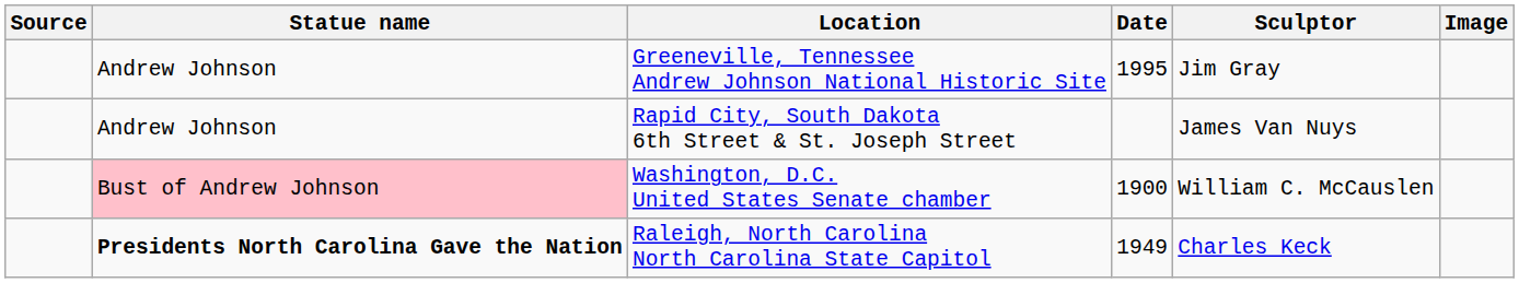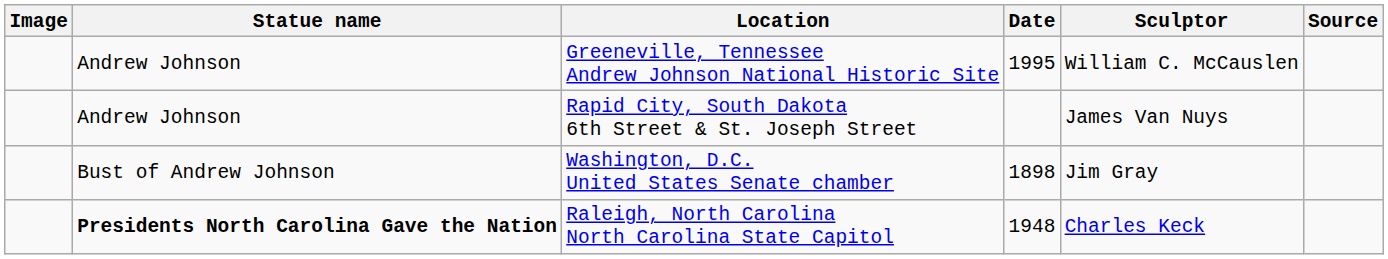columns swapped: Image <-> Source
Greeneville, Tennessee Andrew Johnson National Historic Site | Sculptor: Jim Gray -> William C. McCauslen
Washington, D.C. United States Senate chamber | Statue name: pink background -> no background
Washington, D.C. United States Senate chamber | Date: 1900 -> 1898
Washington, D.C. United States Senate chamber | Sculptor: William C. McCauslen -> Jim Gray
Raleigh, North Carolina North Carolina State Capitol | Date: 1949 -> 1948
